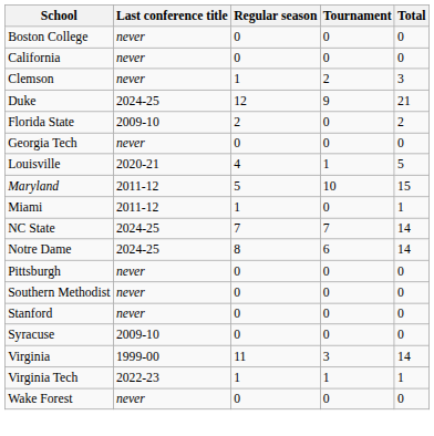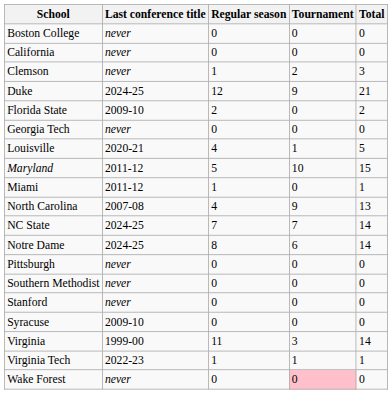+ row: North Carolina | 2007-08 | 4 | 9 | 13
Wake Forest | Tournament: no background -> pink background
